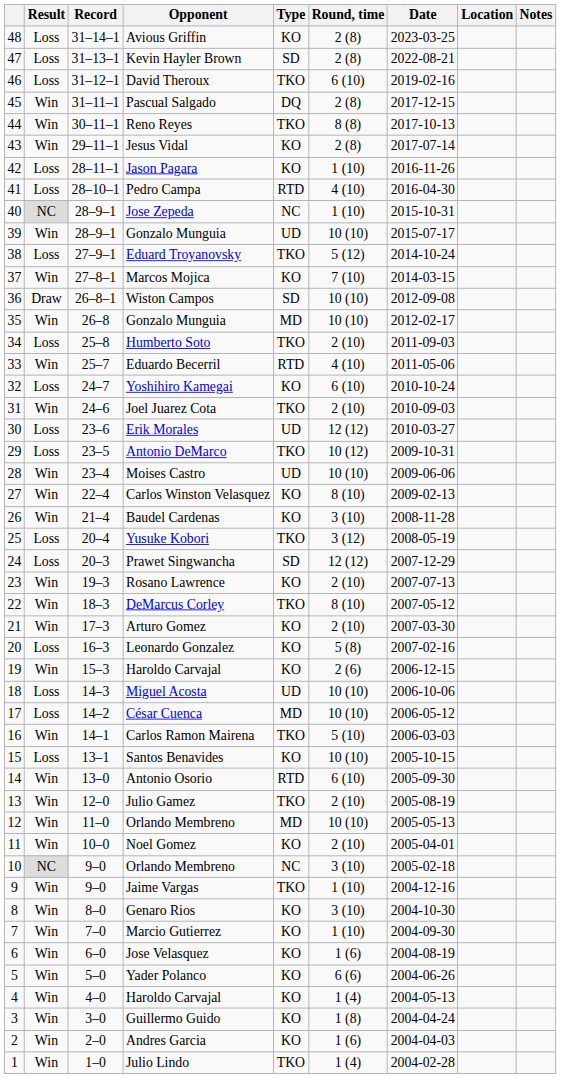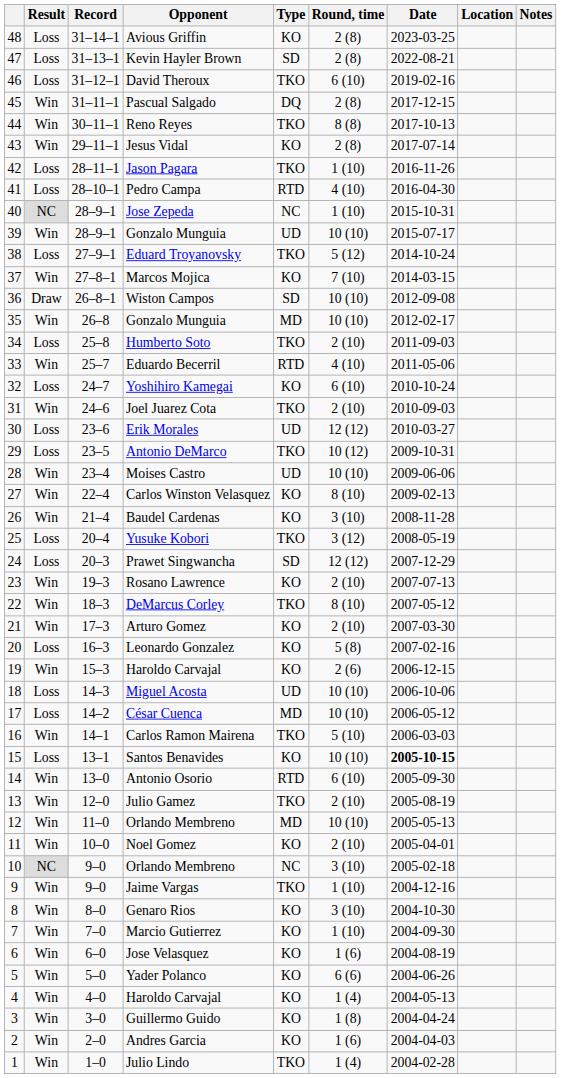Jason Pagara | Type: KO -> TKO
Santos Benavides | Date: normal -> bold
